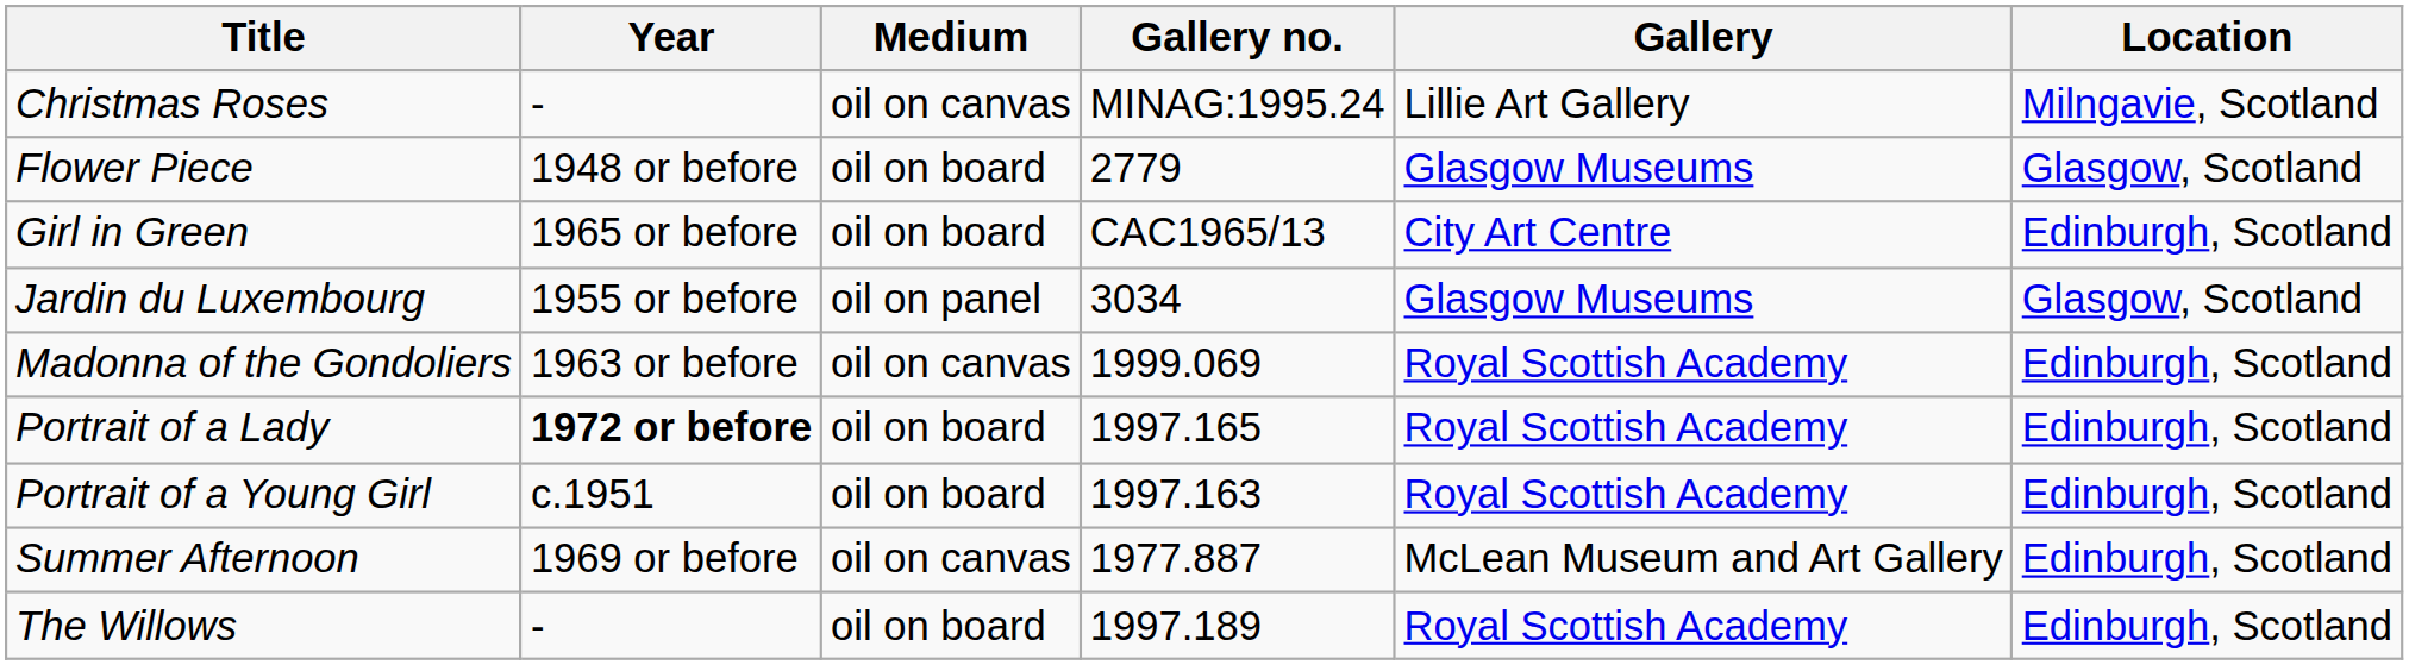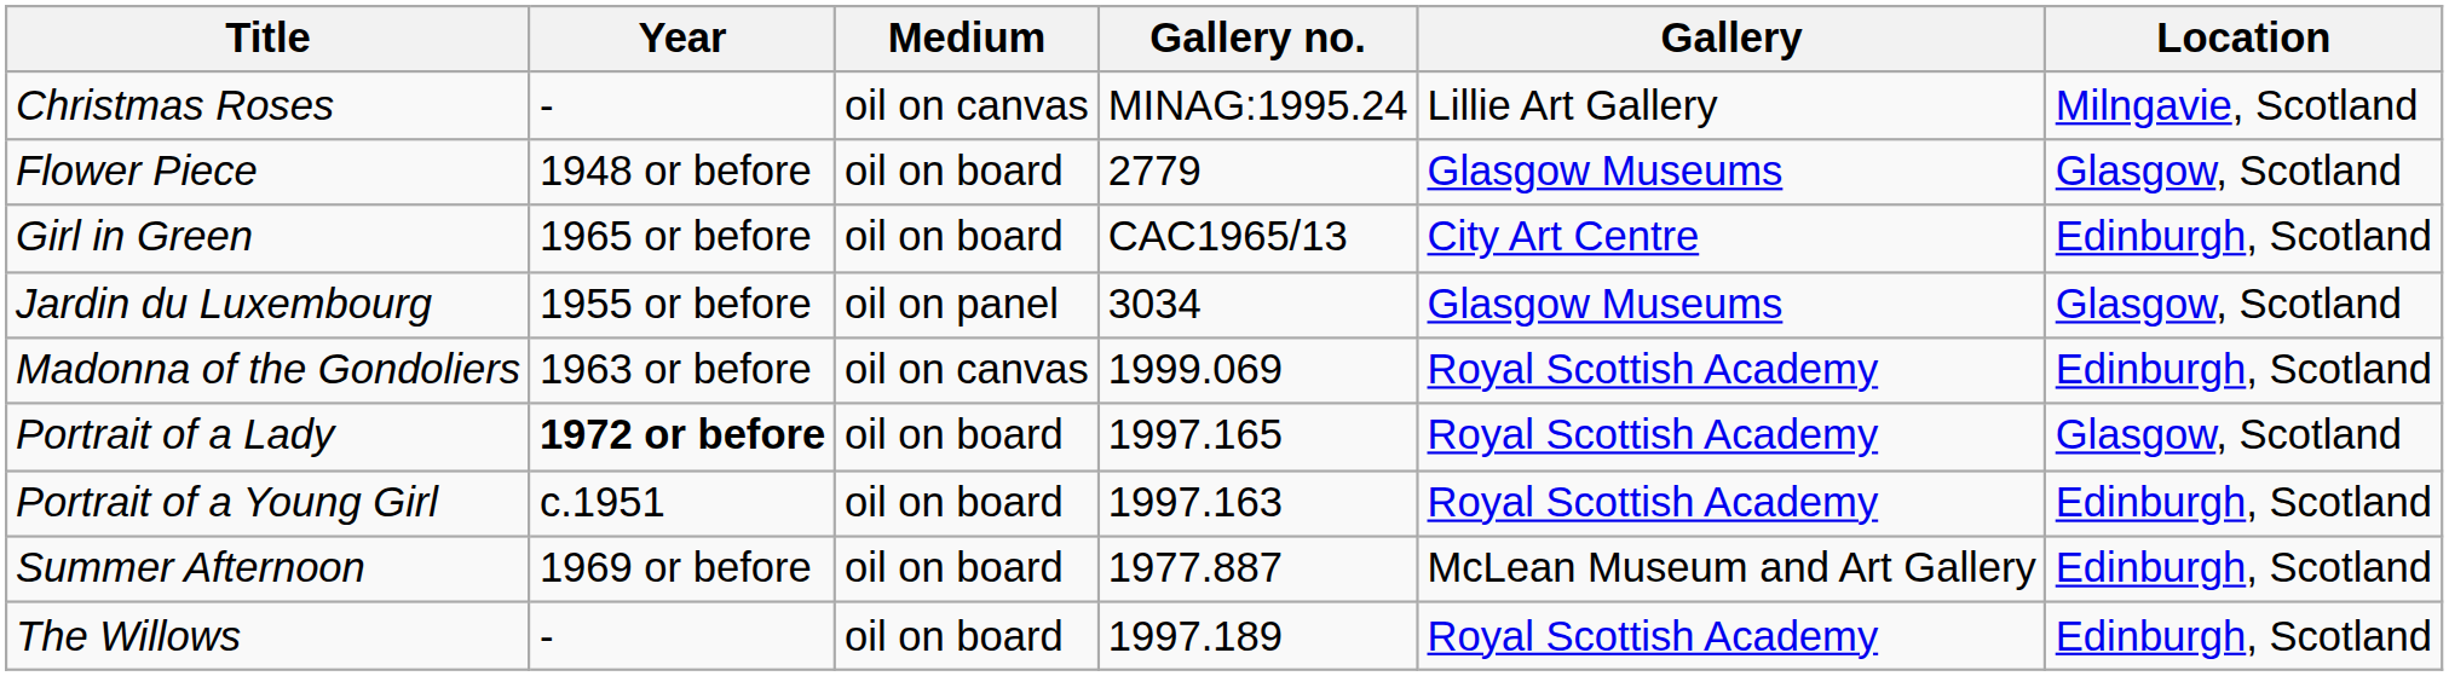Portrait of a Lady | Location: Edinburgh, Scotland -> Glasgow, Scotland
Summer Afternoon | Medium: oil on canvas -> oil on board
